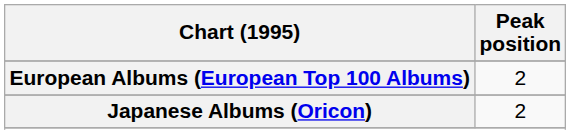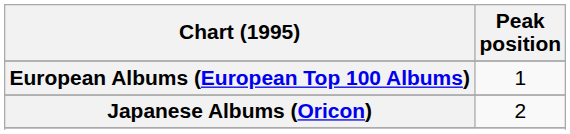European Albums (European Top 100 Albums) | Peak position: 2 -> 1
